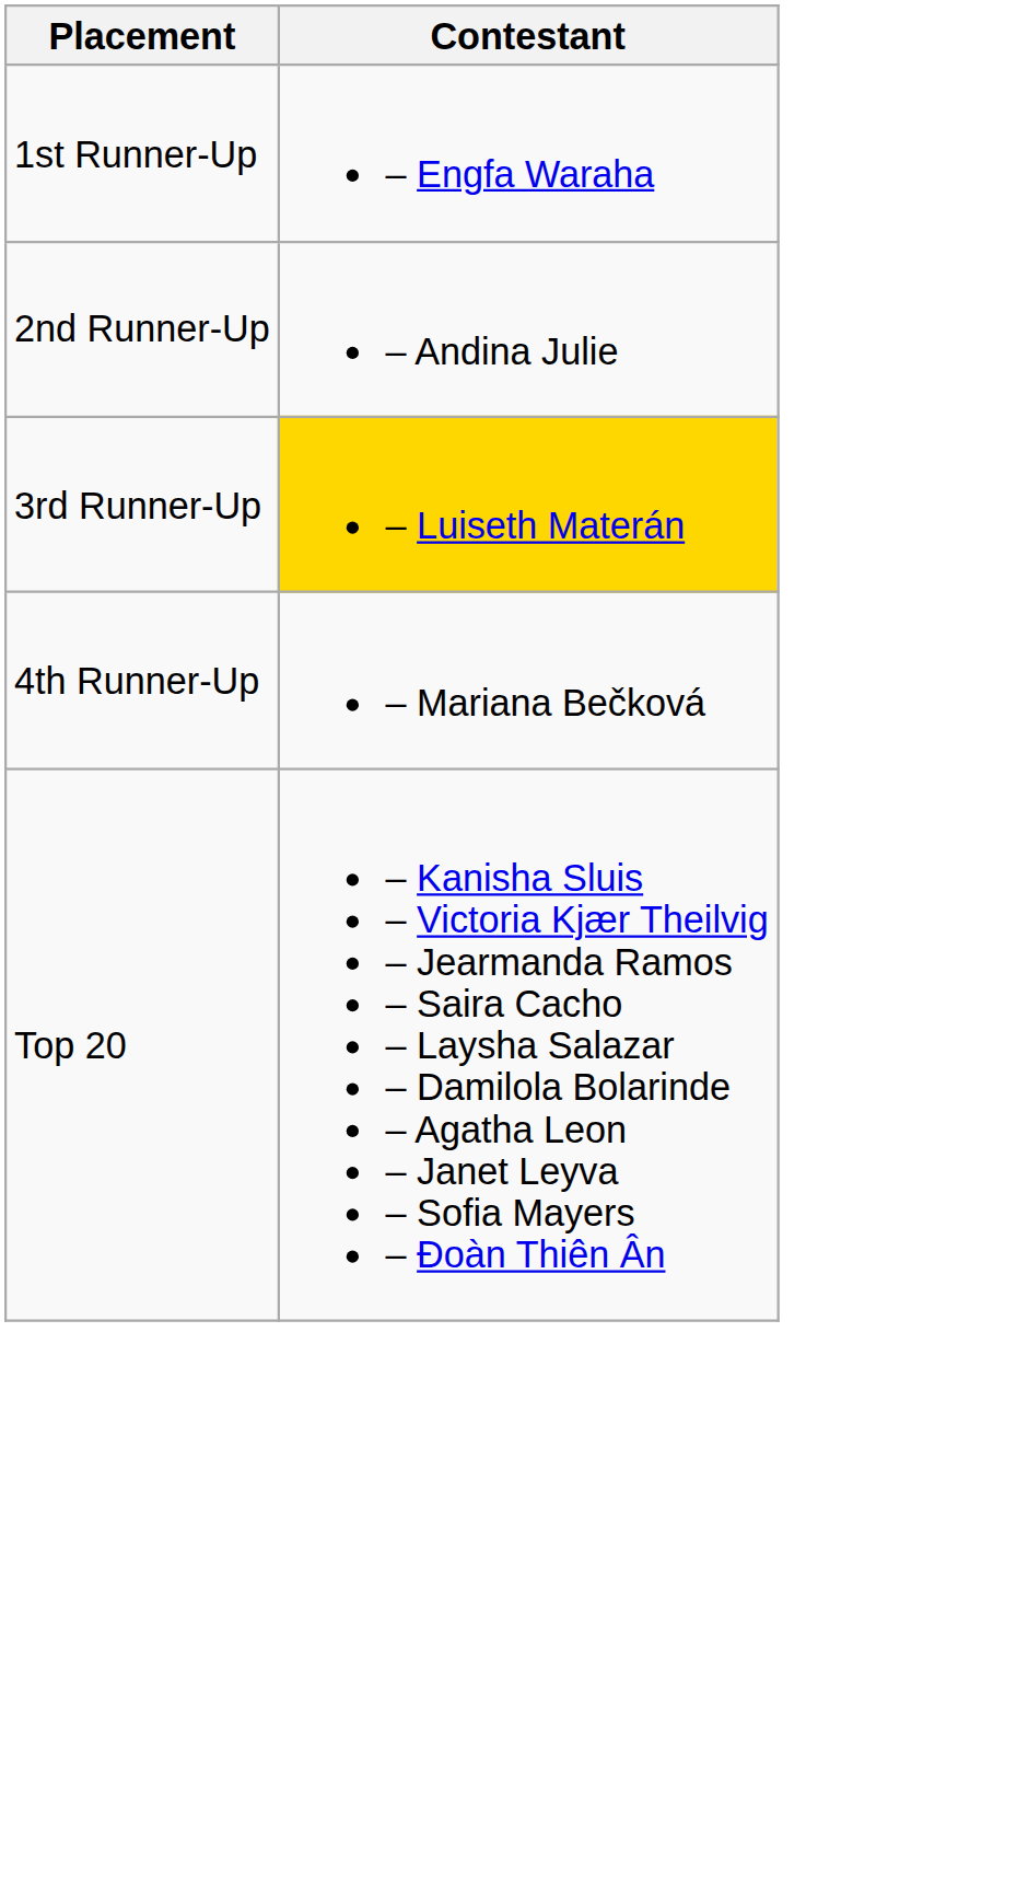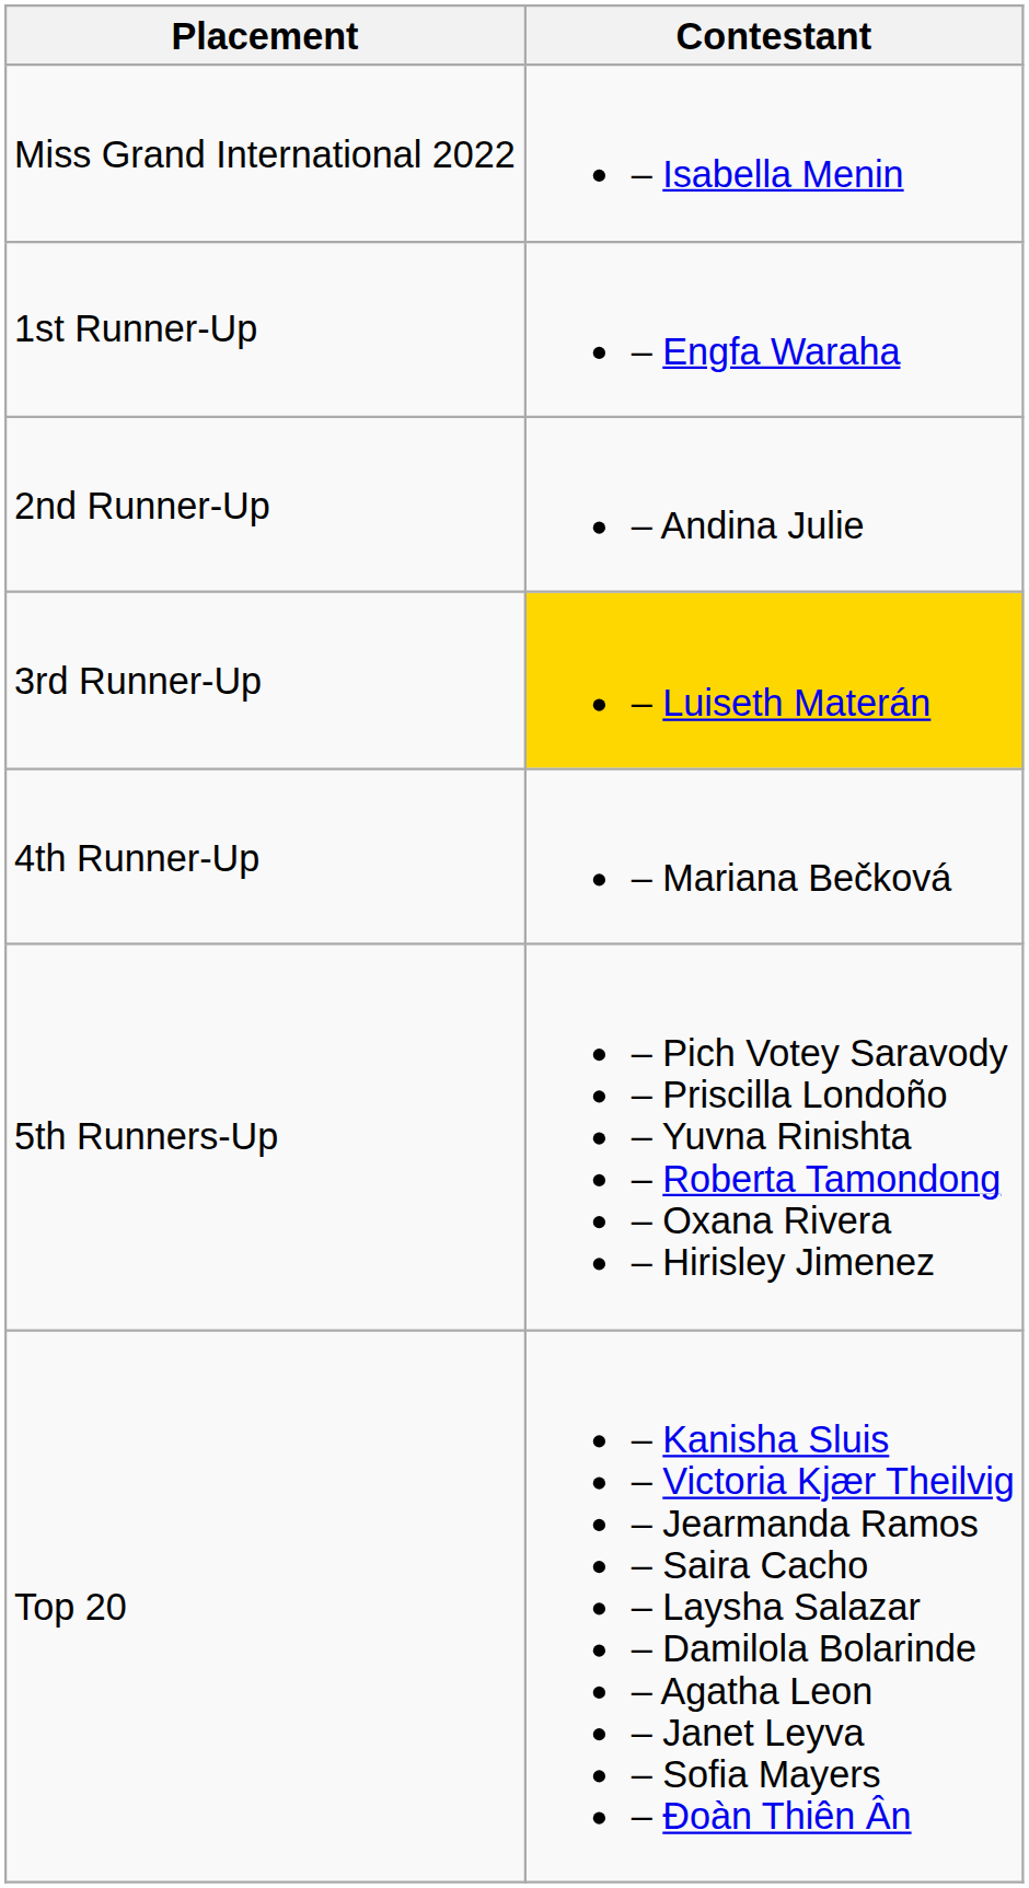+ row: Miss Grand International 2022 | – Isabella Menin
+ row: 5th Runners-Up | – Pich Votey Saravody – Priscilla Londoño – Yuvna Rinishta – Roberta Tamondong – Oxana Rivera – Hirisley Jimenez
